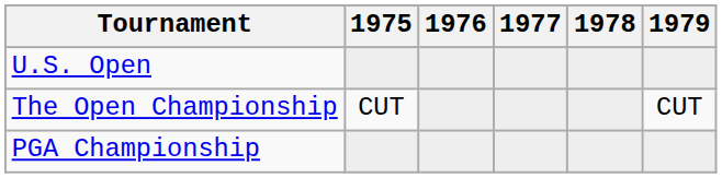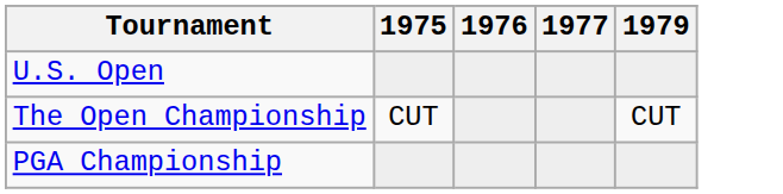- column: 1978
